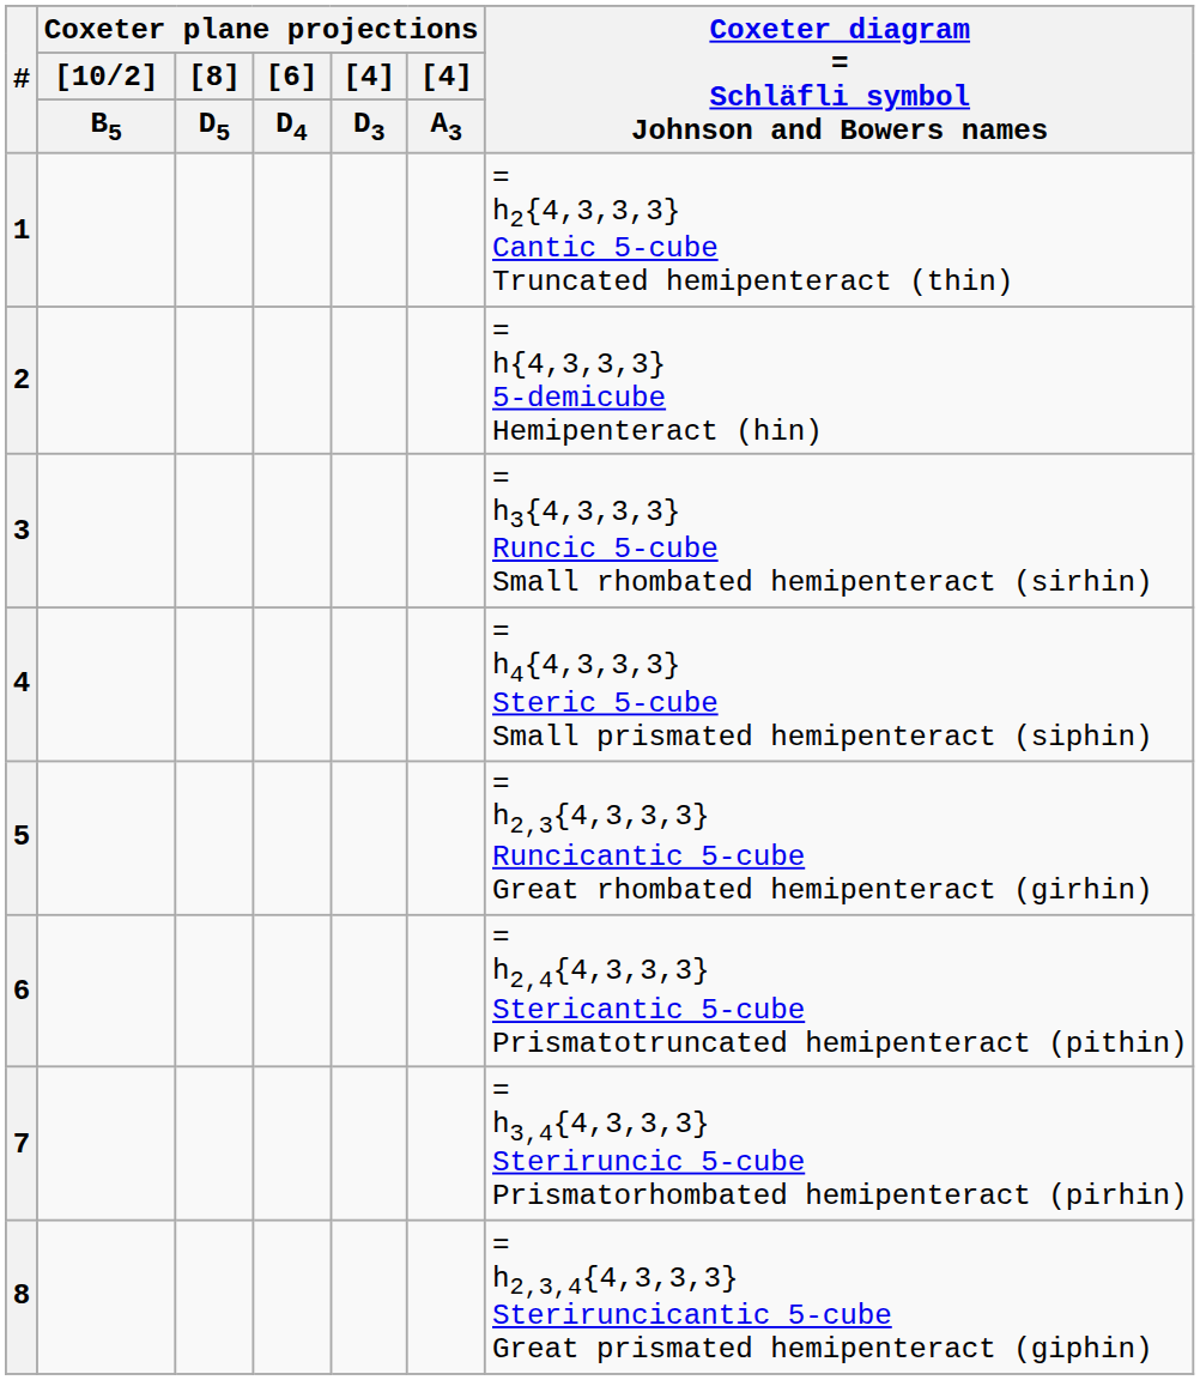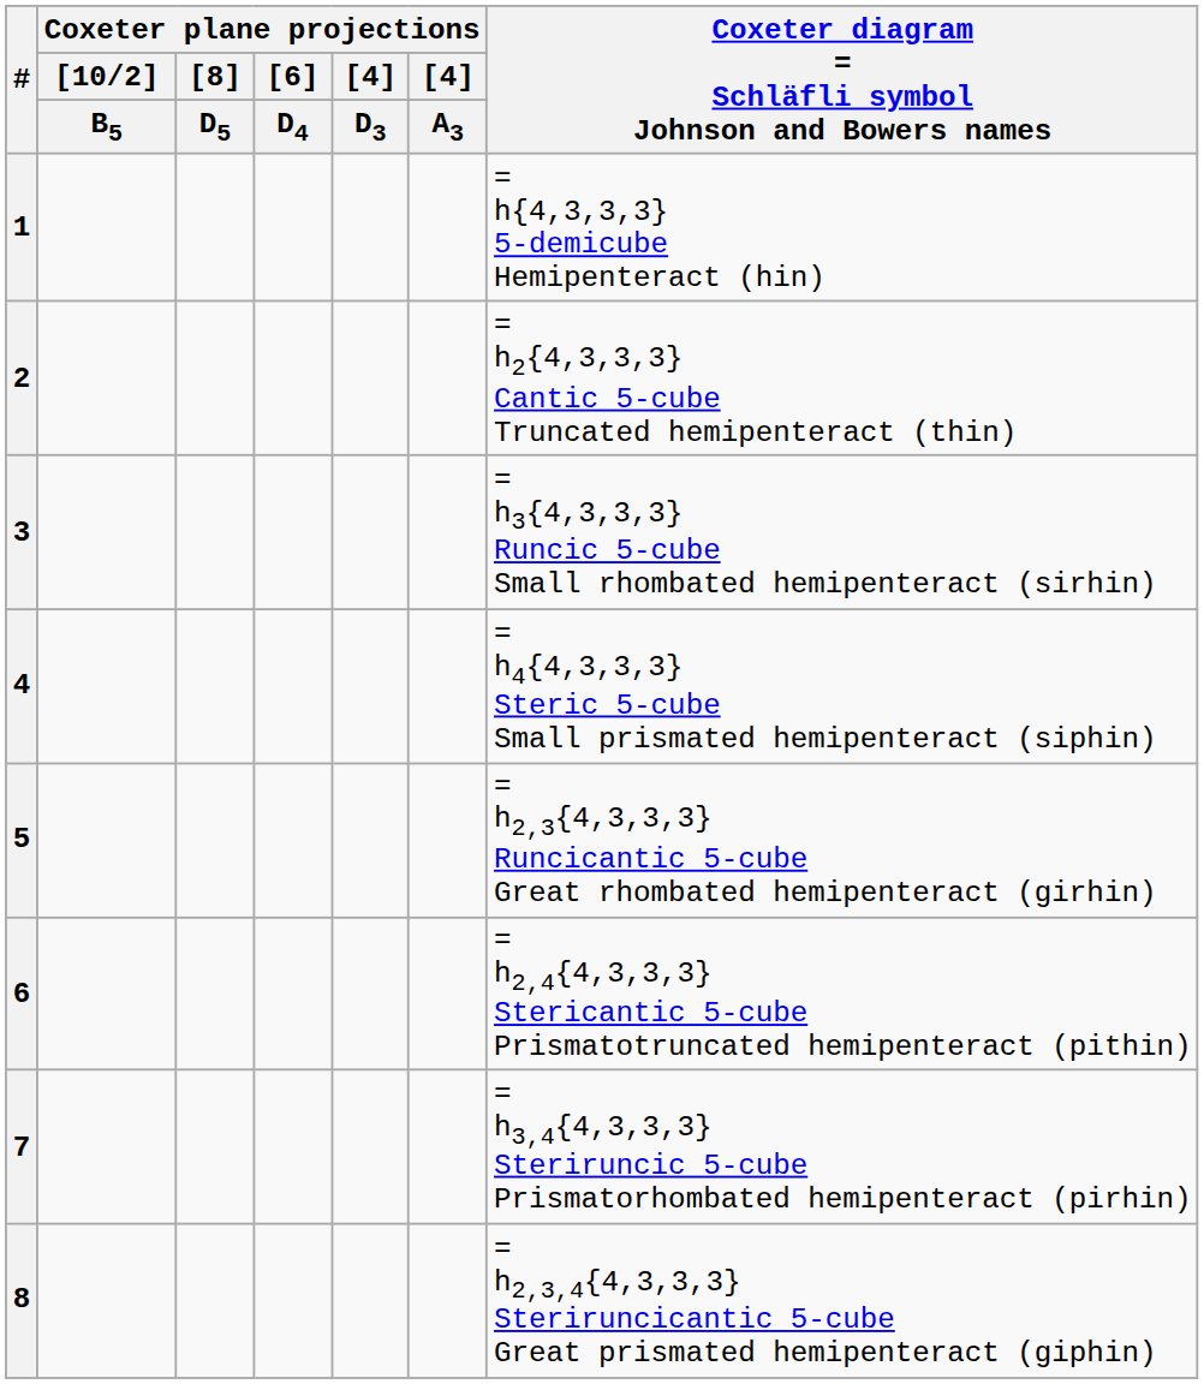1 | Coxeter diagram = Schläfli symbol Johnson and Bowers names: = h2{4,3,3,3} Cantic 5-cube Truncated hemipenteract (thin) -> = h{4,3,3,3} 5-demicube Hemipenteract (hin)
2 | Coxeter diagram = Schläfli symbol Johnson and Bowers names: = h{4,3,3,3} 5-demicube Hemipenteract (hin) -> = h2{4,3,3,3} Cantic 5-cube Truncated hemipenteract (thin)
